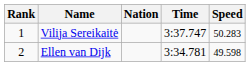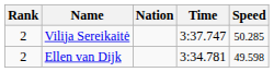Vilija Sereikaitė | Rank: 1 -> 2
Vilija Sereikaitė | Speed: 50.283 -> 50.285
